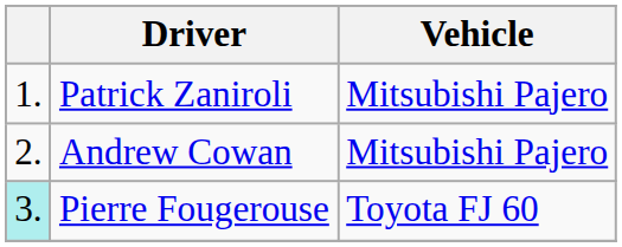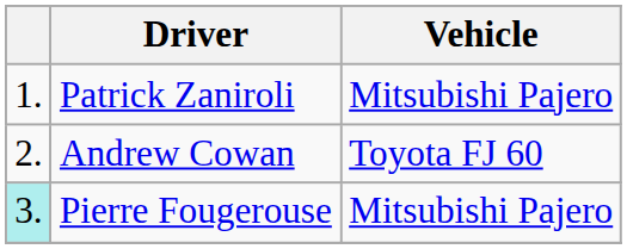Andrew Cowan | Vehicle: Mitsubishi Pajero -> Toyota FJ 60
Pierre Fougerouse | Vehicle: Toyota FJ 60 -> Mitsubishi Pajero
